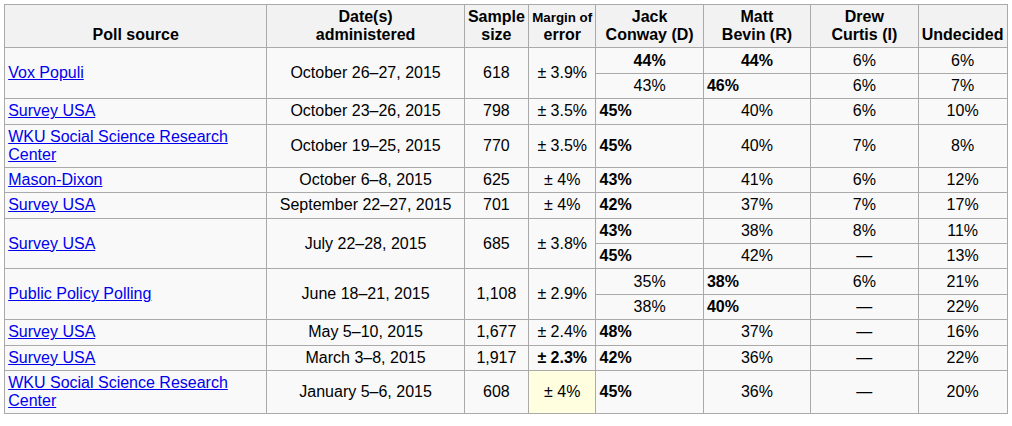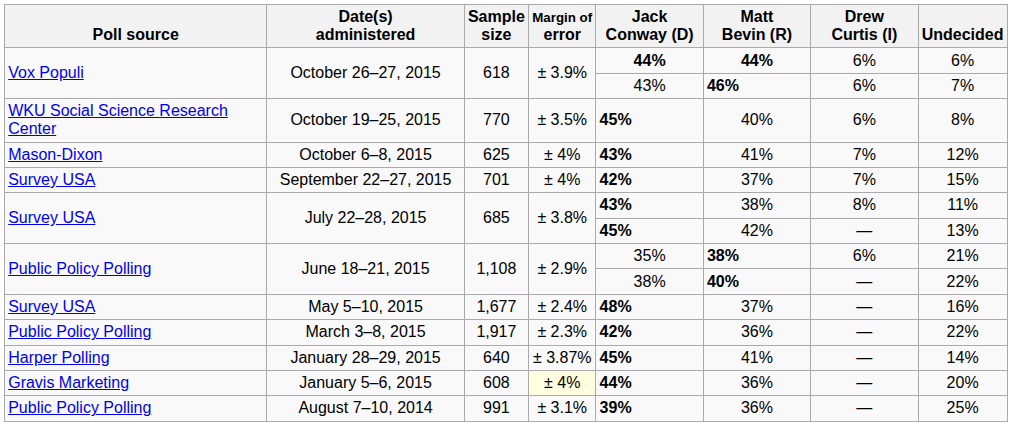- row: Survey USA | October 23–26, 2015 | 798 | ± 3.5% | 45% | 40% | 6% | 10%
October 19–25, 2015 | Drew Curtis (I): 7% -> 6%
October 6–8, 2015 | Drew Curtis (I): 6% -> 7%
September 22–27, 2015 | Undecided: 17% -> 15%
March 3–8, 2015 | Poll source: Survey USA -> Public Policy Polling
March 3–8, 2015 | Margin of error: bold -> normal
+ row: Harper Polling | January 28–29, 2015 | 640 | ± 3.87% | 45% | 41% | — | 14%
January 5–6, 2015 | Poll source: WKU Social Science Research Center -> Gravis Marketing
January 5–6, 2015 | Jack Conway (D): 45% -> 44%
+ row: Public Policy Polling | August 7–10, 2014 | 991 | ± 3.1% | 39% | 36% | — | 25%
